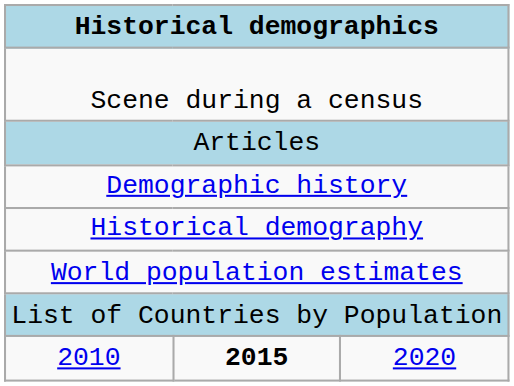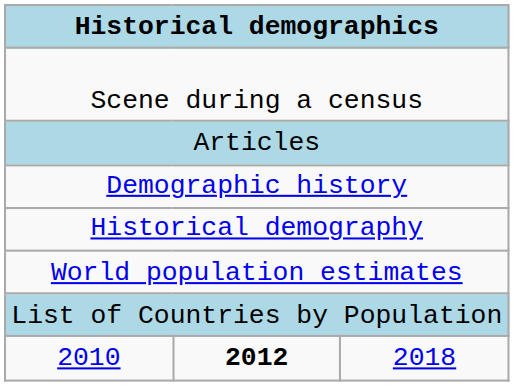2010 | column 2: 2015 -> 2012
2010 | column 3: 2020 -> 2018
